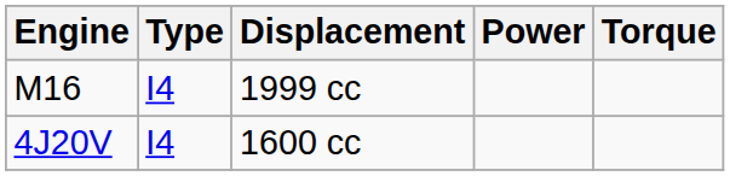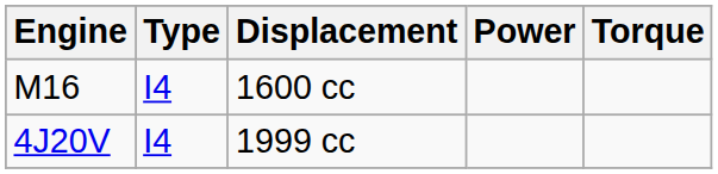M16 | Displacement: 1999 cc -> 1600 cc
4J20V | Displacement: 1600 cc -> 1999 cc
